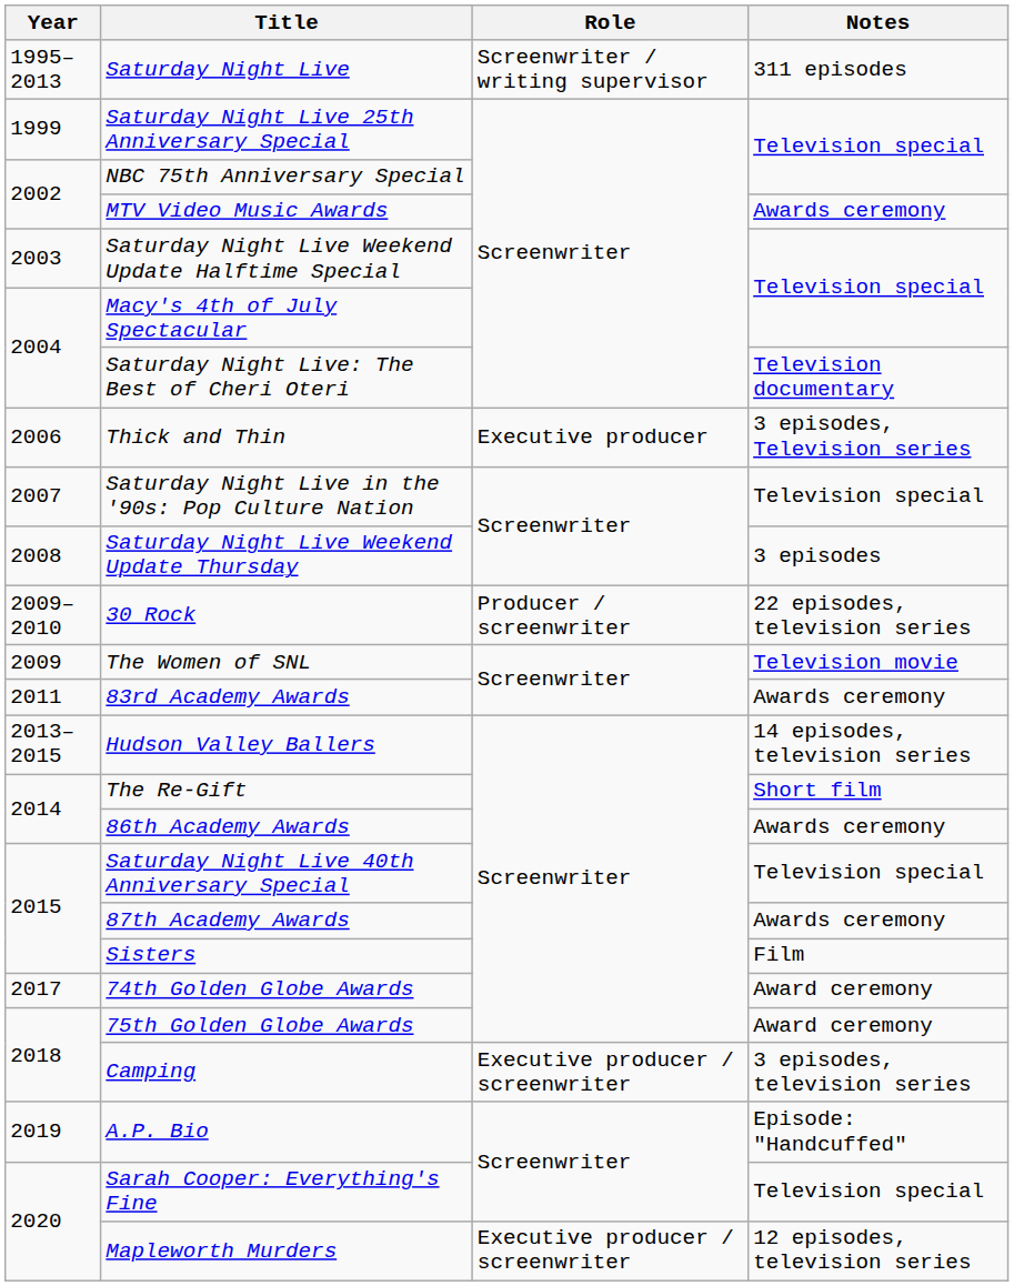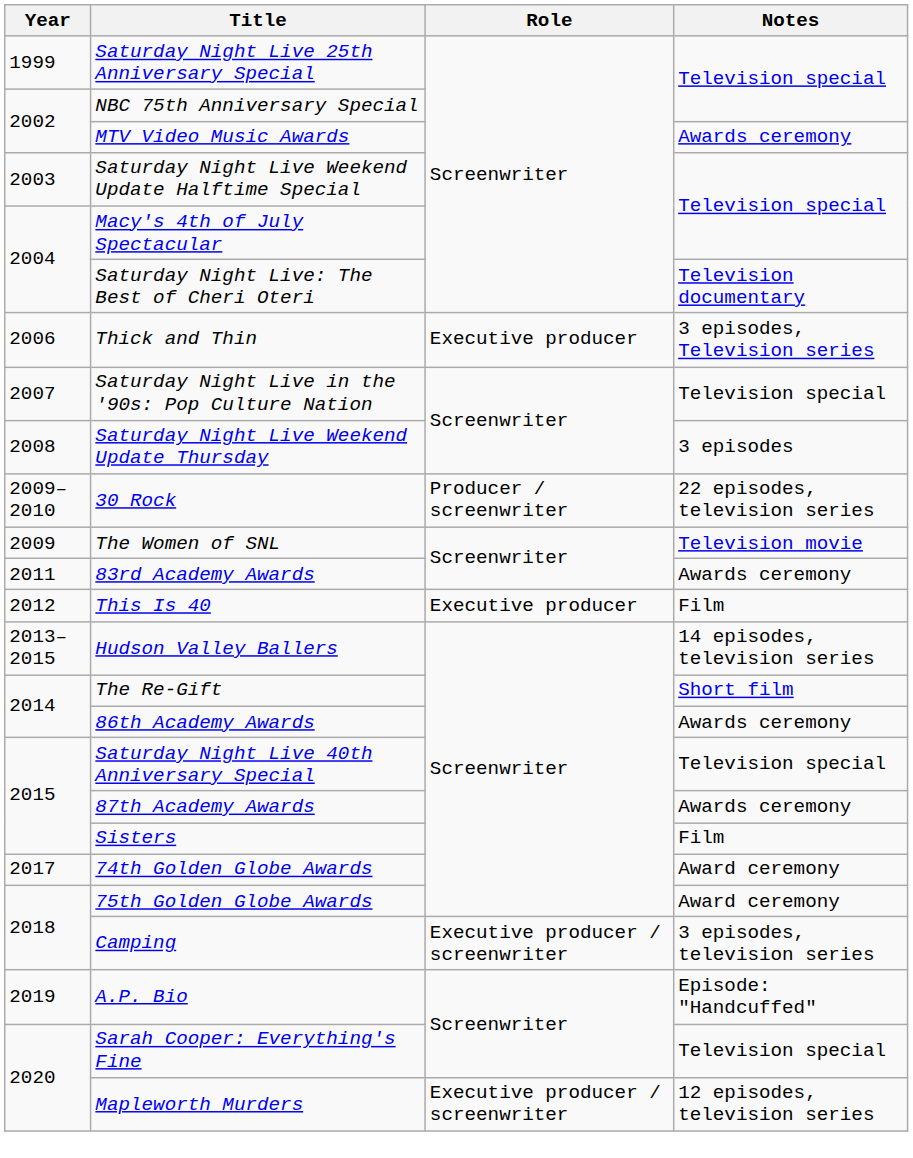- row: 1995–2013 | Saturday Night Live | Screenwriter / writing supervisor | 311 episodes
+ row: 2012 | This Is 40 | Executive producer | Film
